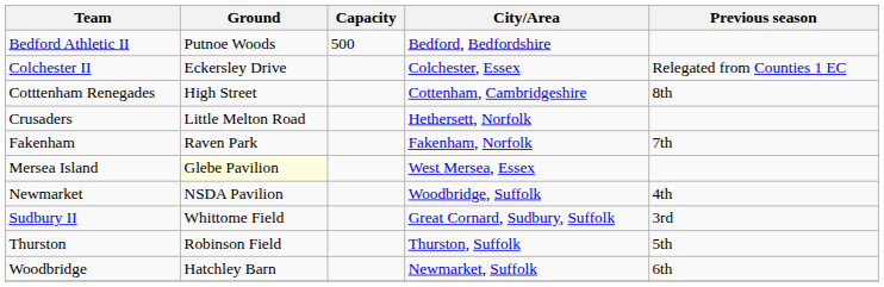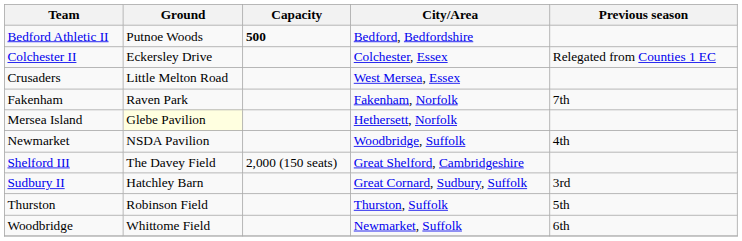Bedford Athletic II | Capacity: normal -> bold
- row: Cotttenham Renegades | High Street | Cottenham, Cambridgeshire | 8th
Crusaders | City/Area: Hethersett, Norfolk -> West Mersea, Essex
Mersea Island | City/Area: West Mersea, Essex -> Hethersett, Norfolk
+ row: Shelford III | The Davey Field | 2,000 (150 seats) | Great Shelford, Cambridgeshire
Sudbury II | Ground: Whittome Field -> Hatchley Barn
Woodbridge | Ground: Hatchley Barn -> Whittome Field
